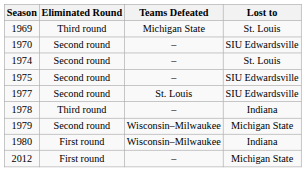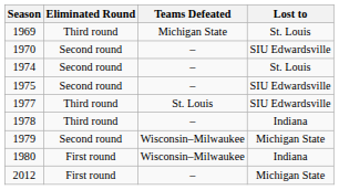1977 | Eliminated Round: Second round -> Third round
